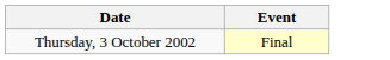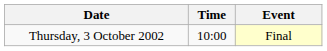+ column: Time | 10:00
